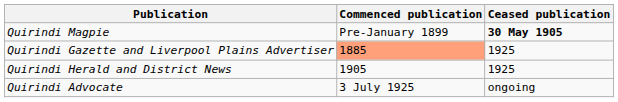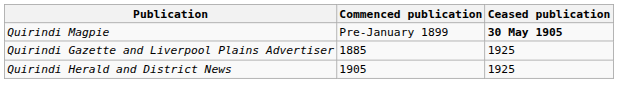Quirindi Gazette and Liverpool Plains Advertiser | Commenced publication: lightsalmon background -> no background
- row: Quirindi Advocate | 3 July 1925 | ongoing
